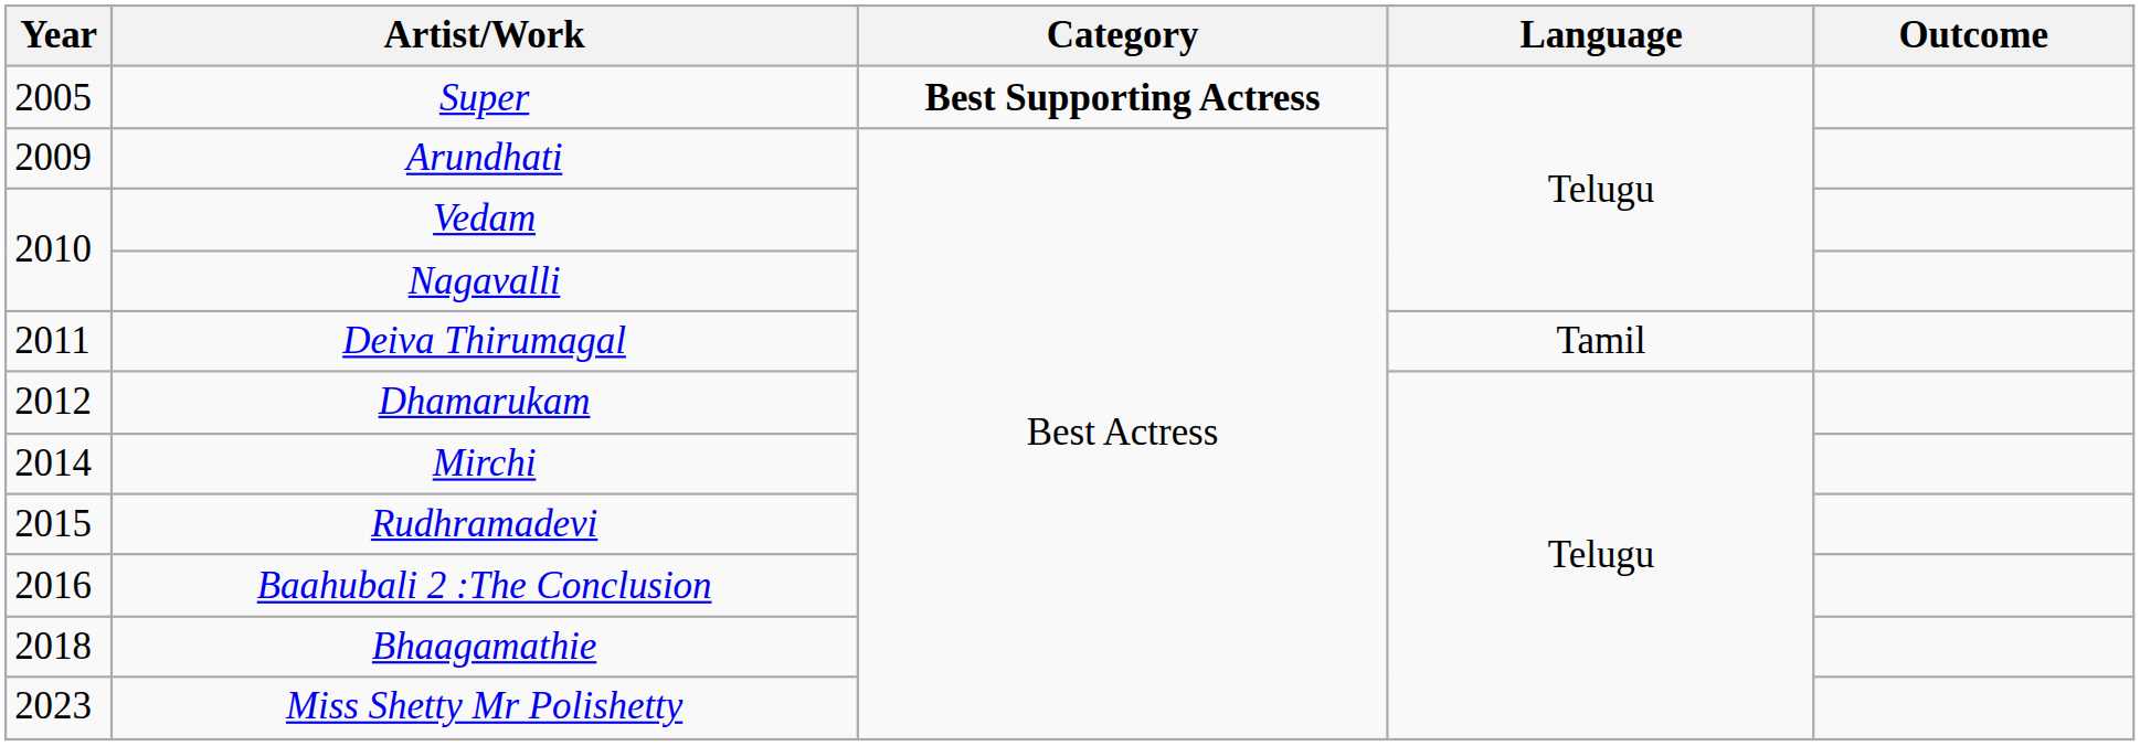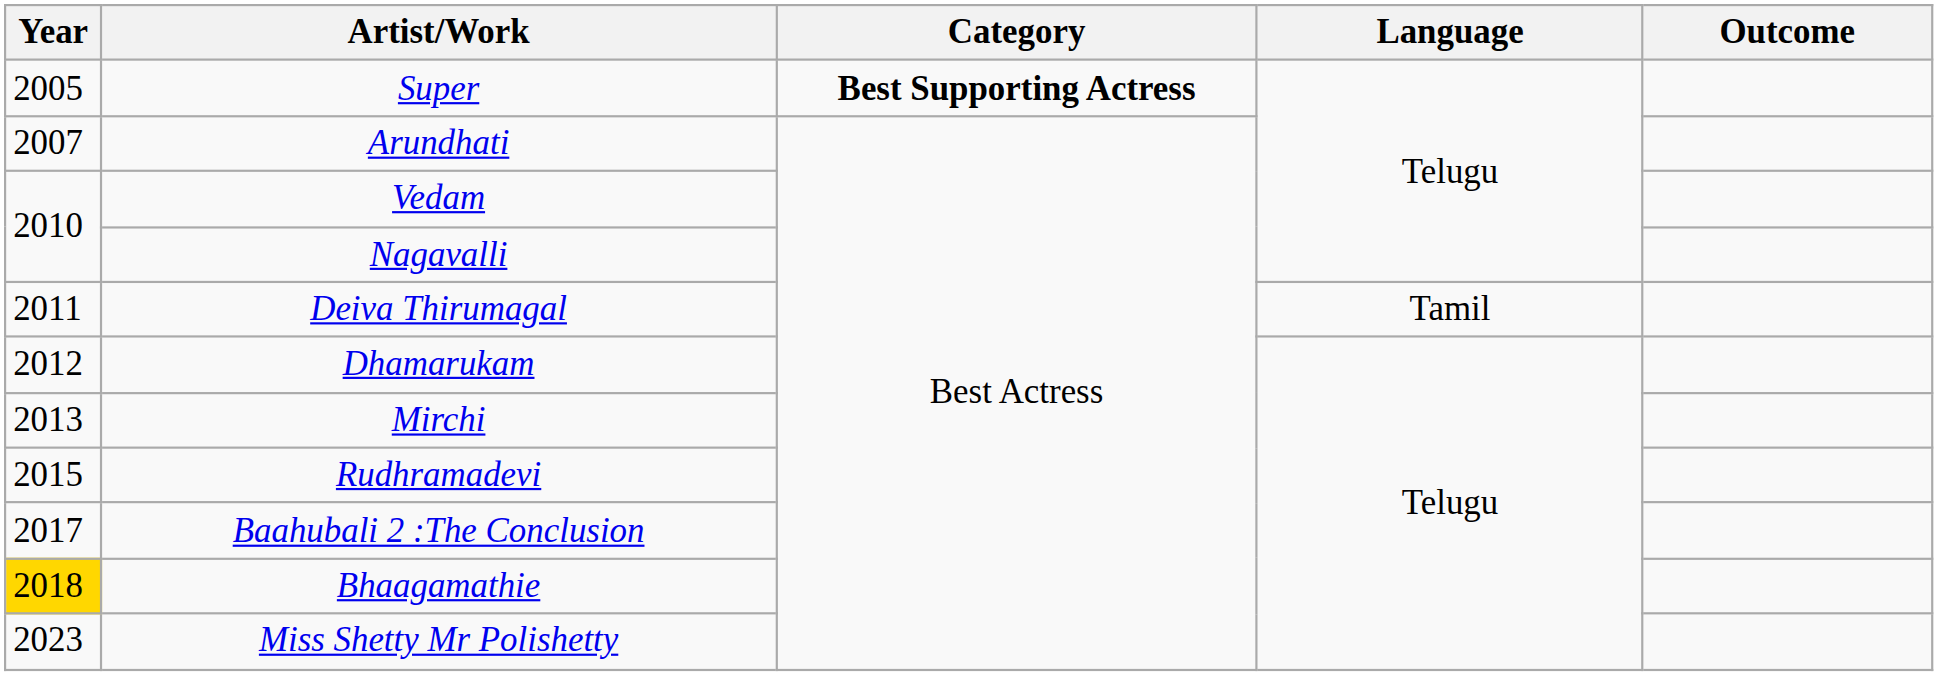Arundhati | Year: 2009 -> 2007
Mirchi | Year: 2014 -> 2013
Baahubali 2 :The Conclusion | Year: 2016 -> 2017
Bhaagamathie | Year: no background -> gold background
